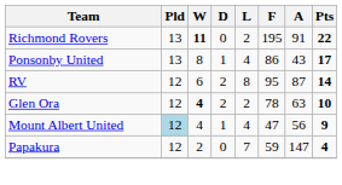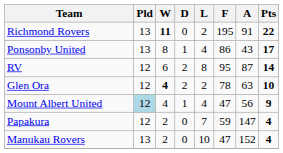+ row: Manukau Rovers | 13 | 2 | 0 | 10 | 47 | 152 | 4
